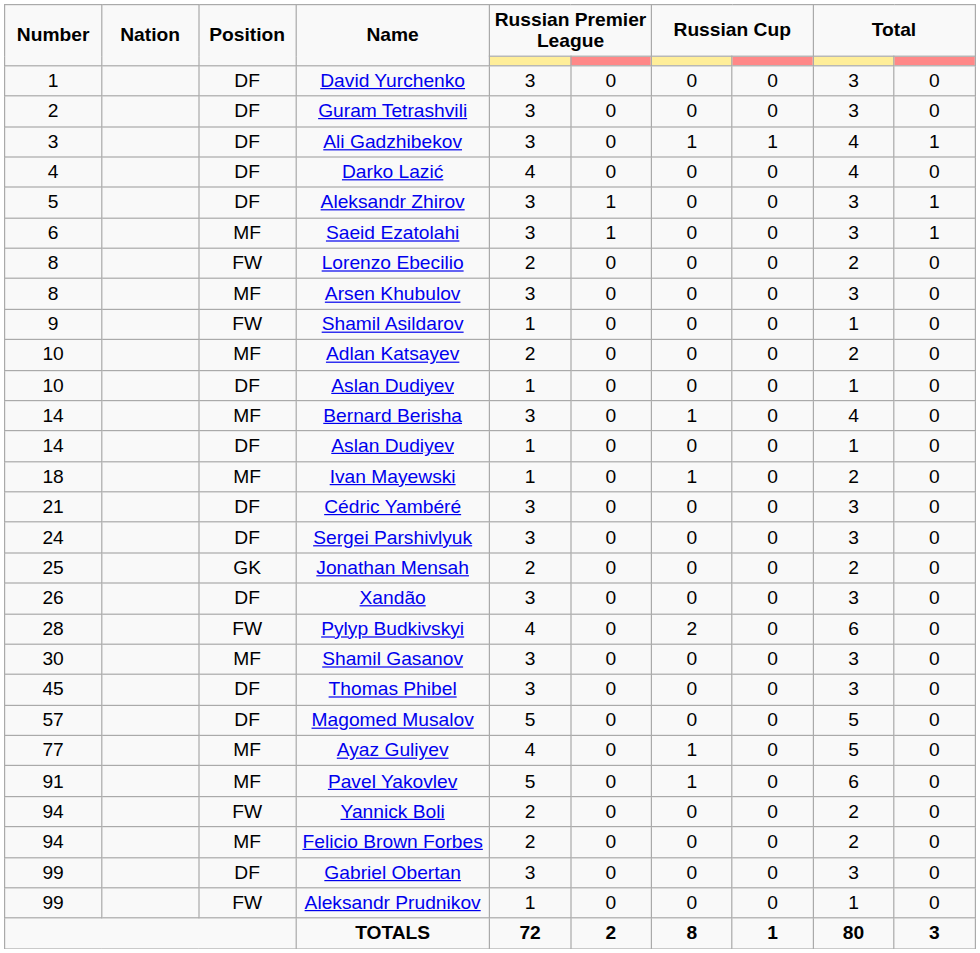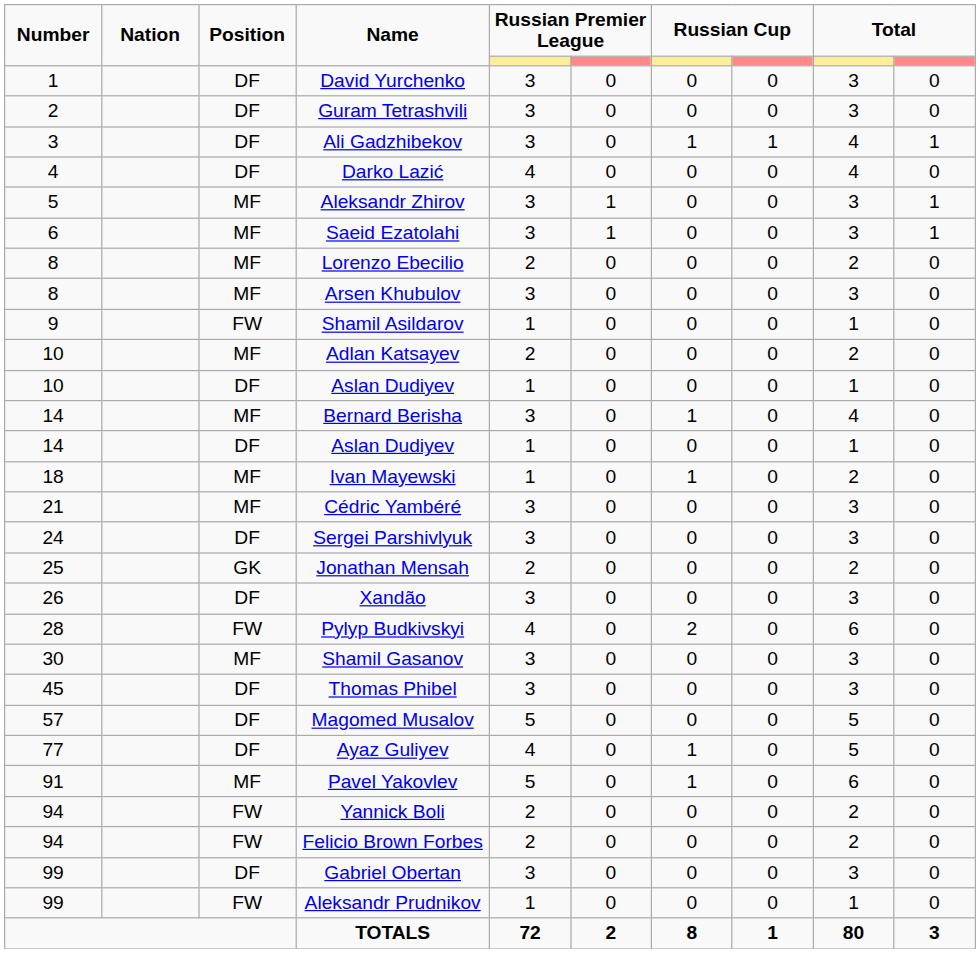Aleksandr Zhirov | Position: DF -> MF
Lorenzo Ebecilio | Position: FW -> MF
Cédric Yambéré | Position: DF -> MF
Ayaz Guliyev | Position: MF -> DF
Felicio Brown Forbes | Position: MF -> FW
